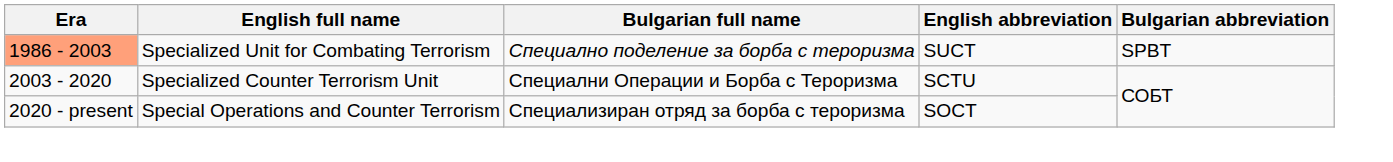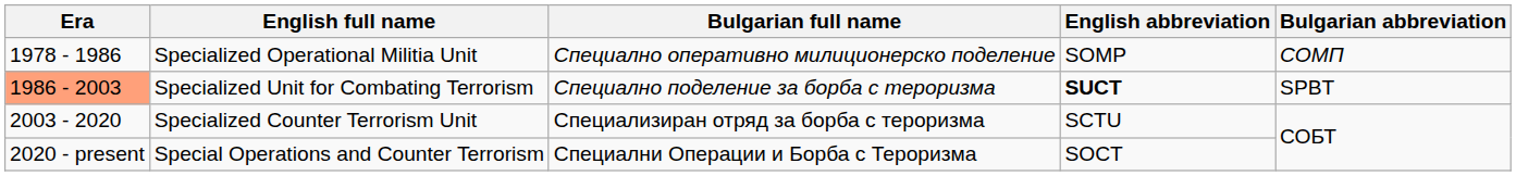+ row: 1978 - 1986 | Specialized Operational Militia Unit | Специално оперативно милиционерско поделение | SOMP | СОМП
Specialized Unit for Combating Terrorism | English abbreviation: normal -> bold
Specialized Counter Terrorism Unit | Bulgarian full name: Специални Операции и Борба с Тероризма -> Специализиран отряд за борба с тероризма
Special Operations and Counter Terrorism | Bulgarian full name: Специализиран отряд за борба с тероризма -> Специални Операции и Борба с Тероризма
